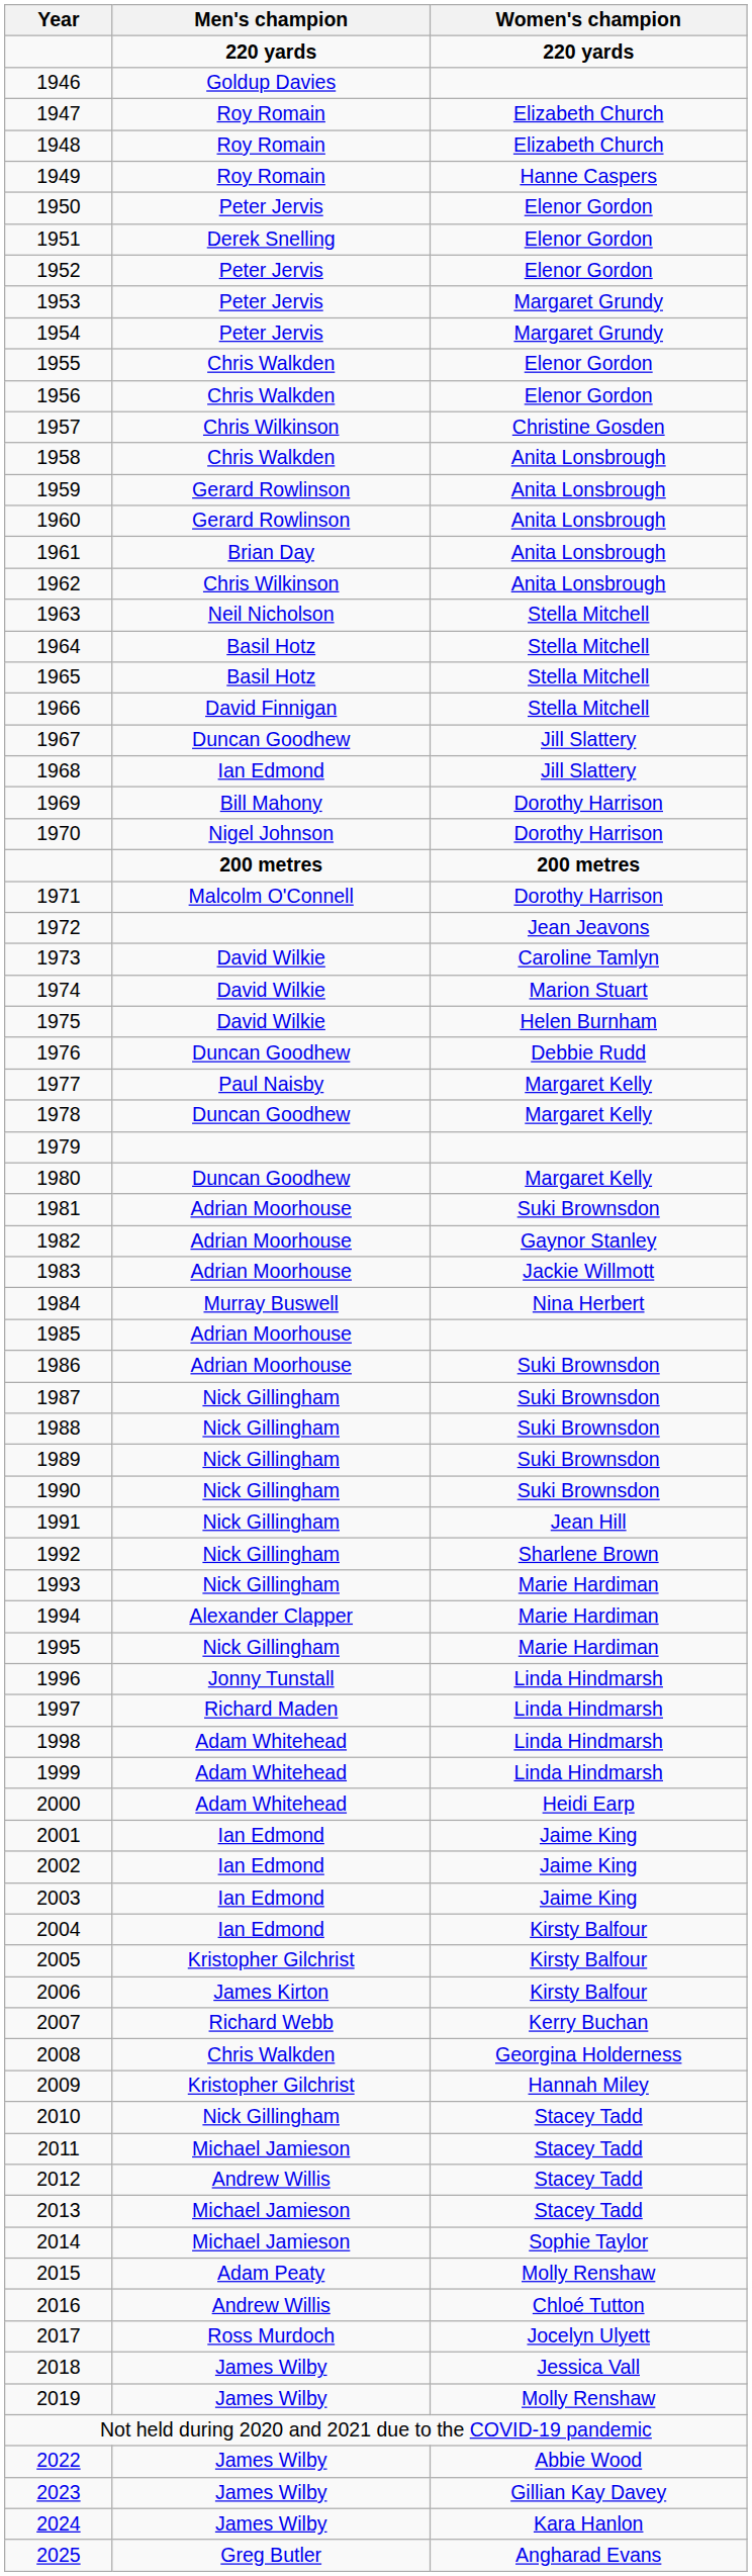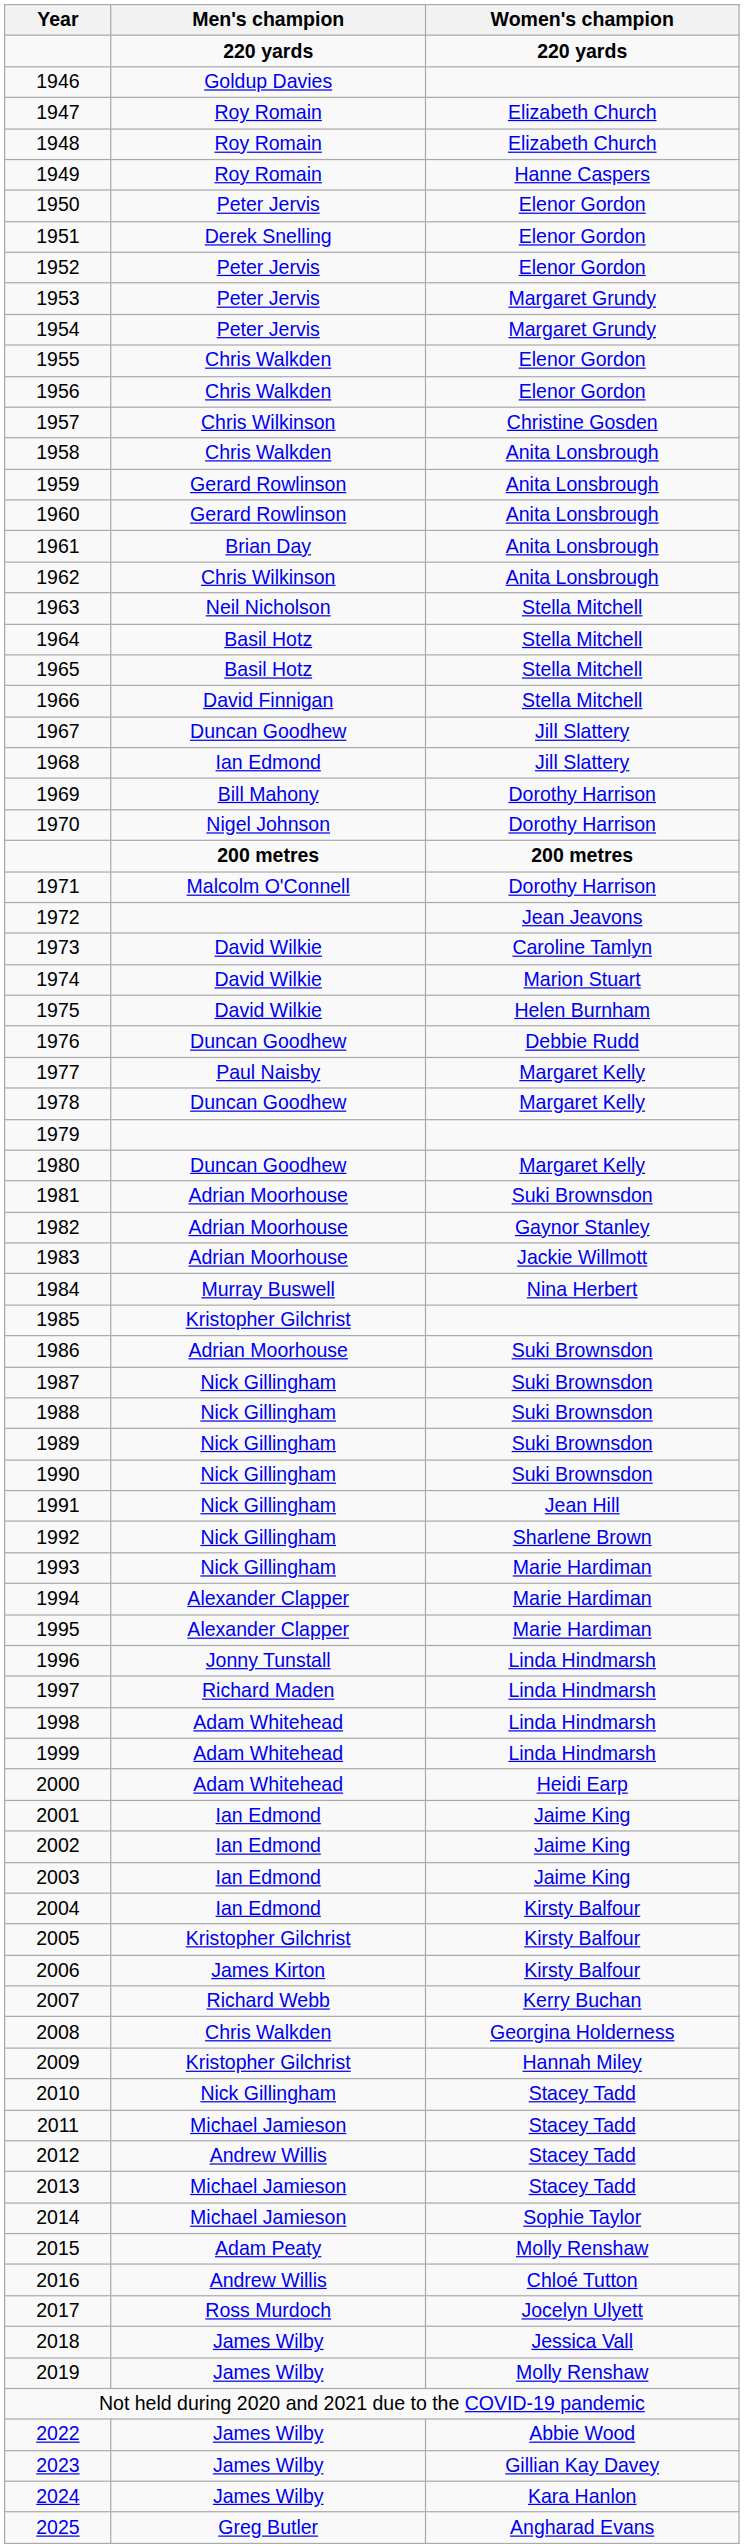1985 | Men's champion: Adrian Moorhouse -> Kristopher Gilchrist
1995 | Men's champion: Nick Gillingham -> Alexander Clapper
